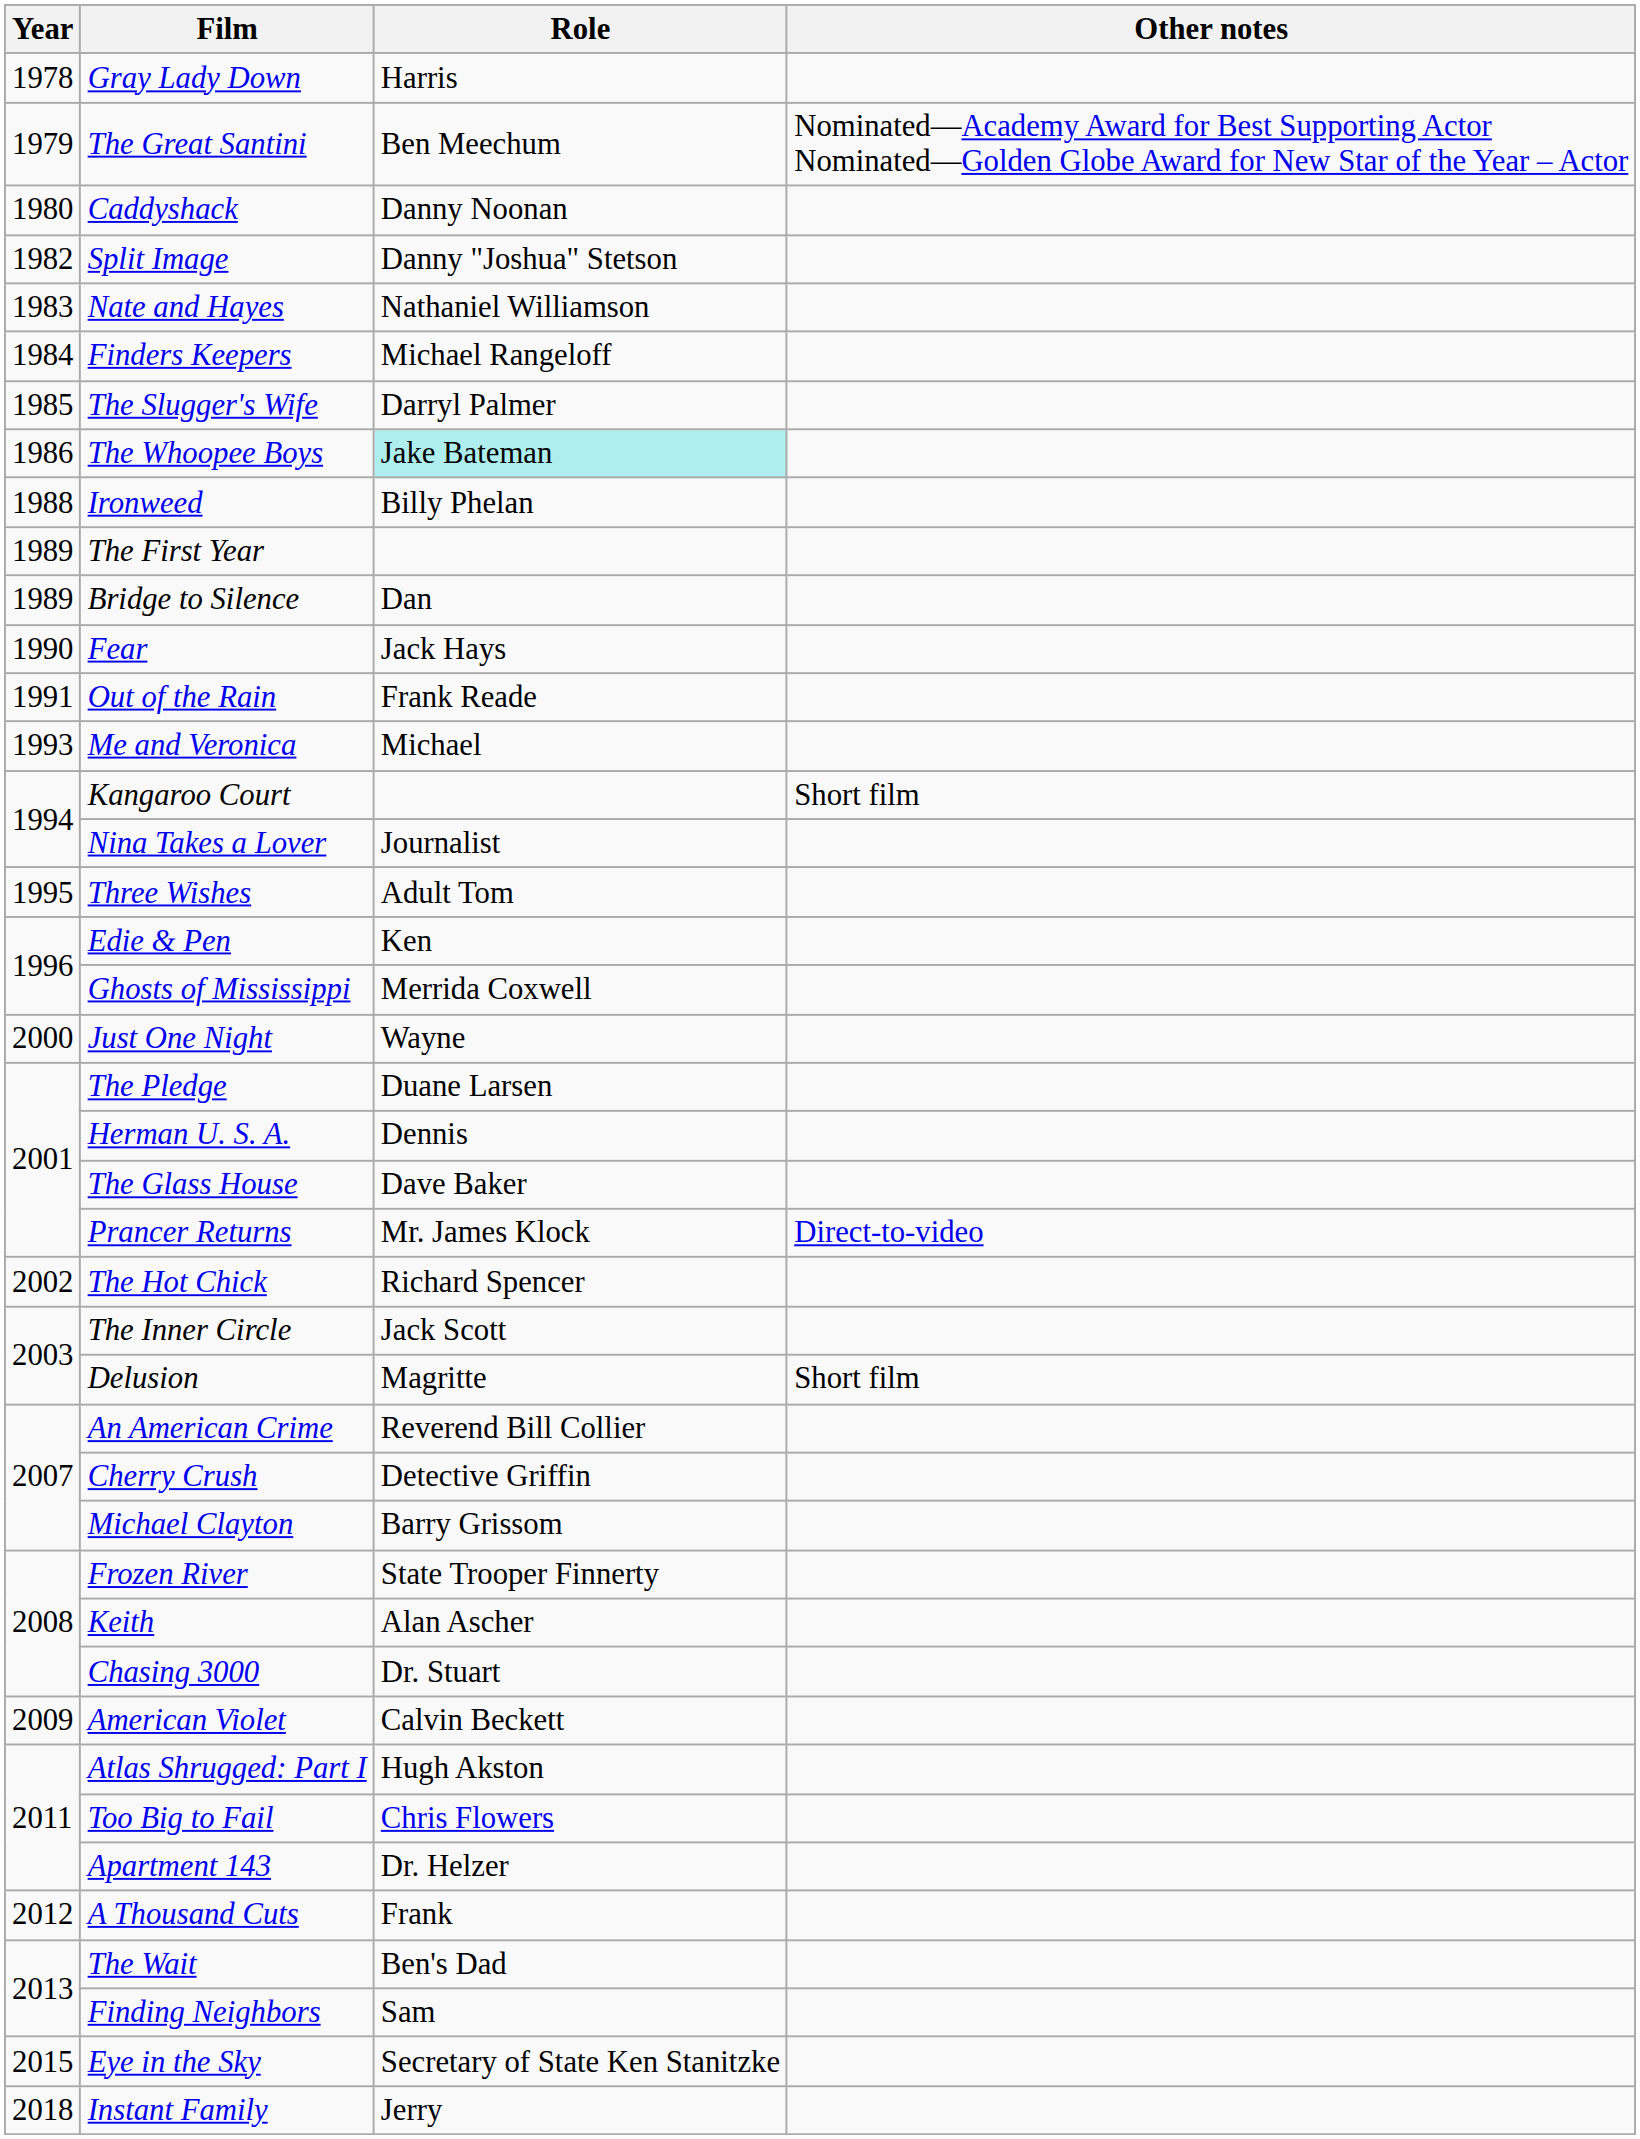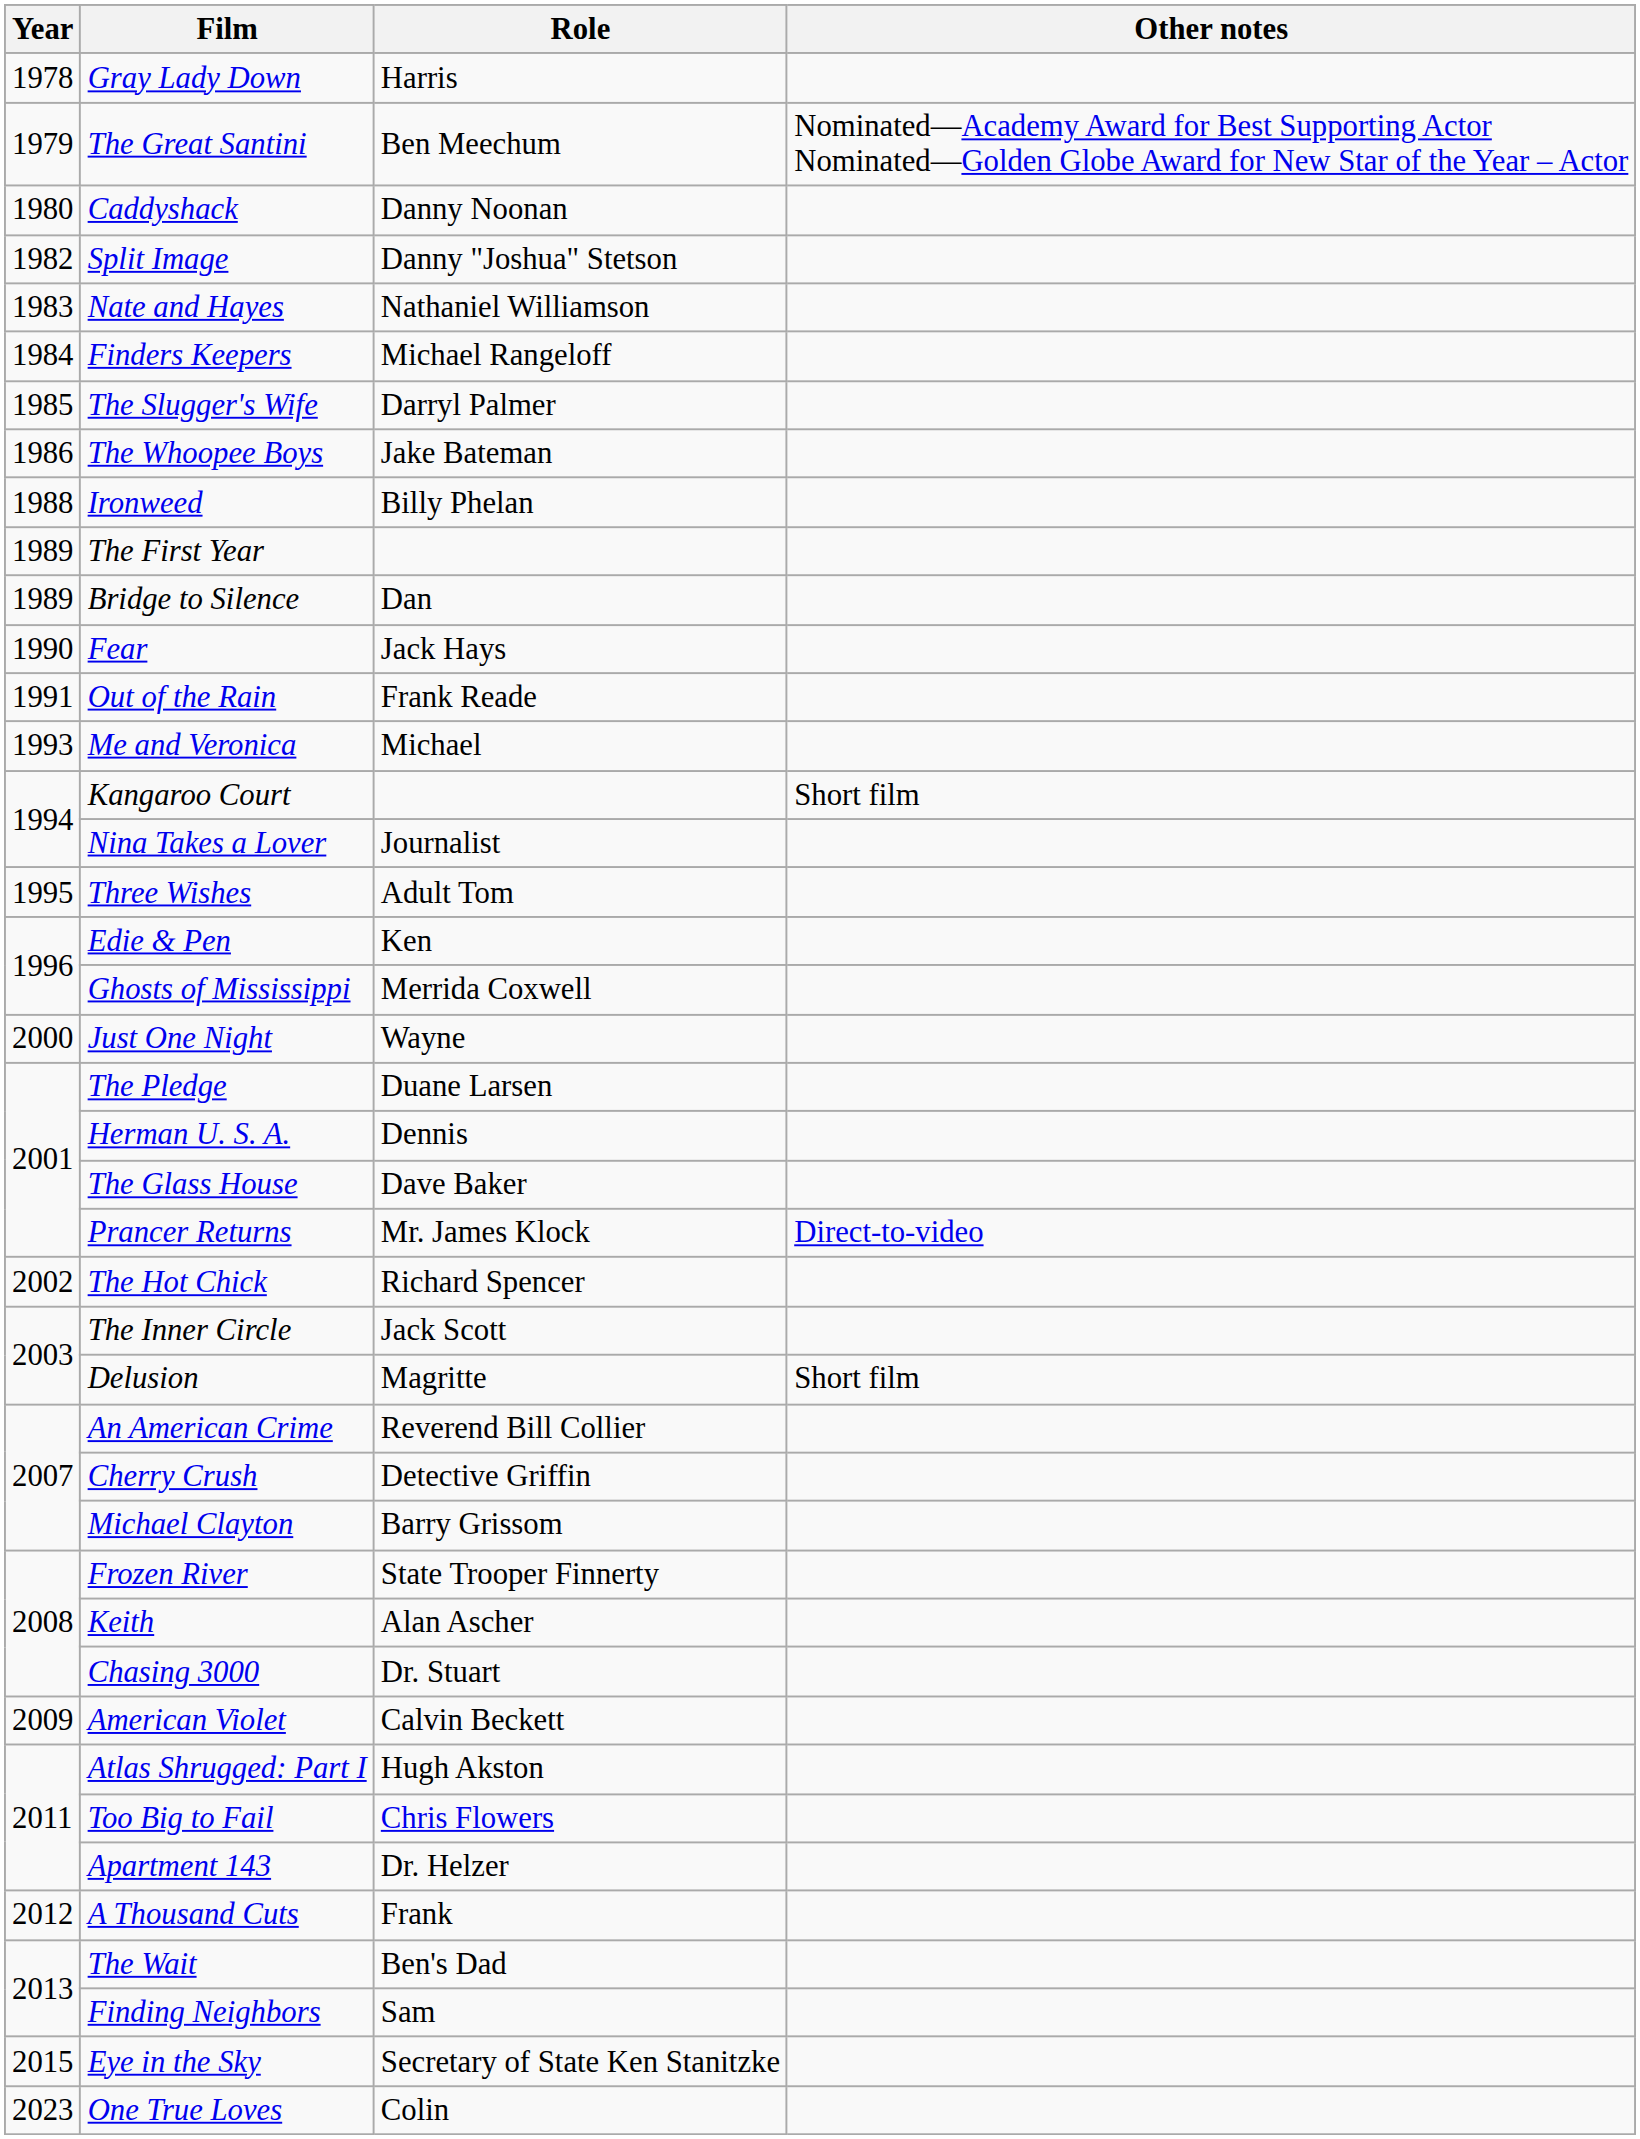The Whoopee Boys | Role: paleturquoise background -> no background
- row: 2018 | Instant Family | Jerry
+ row: 2023 | One True Loves | Colin
